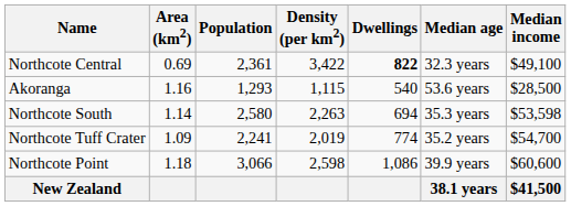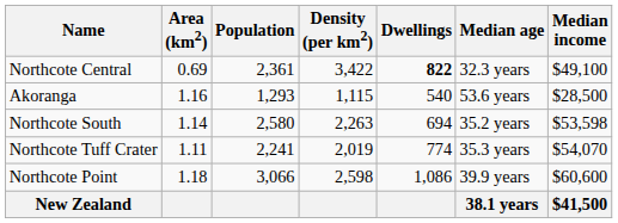Northcote South | Median age: 35.3 years -> 35.2 years
Northcote Tuff Crater | Area (km2): 1.09 -> 1.11
Northcote Tuff Crater | Median age: 35.2 years -> 35.3 years
Northcote Tuff Crater | Median income: $54,700 -> $54,070
